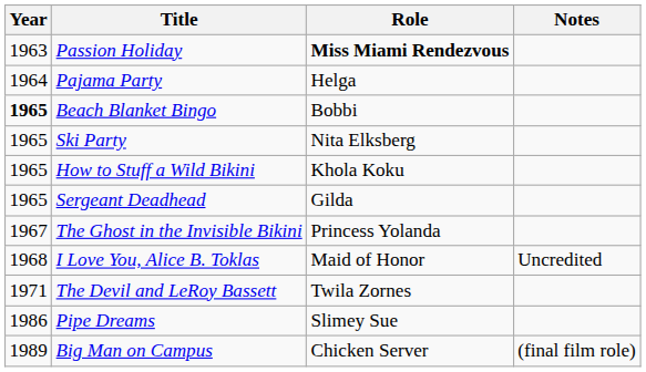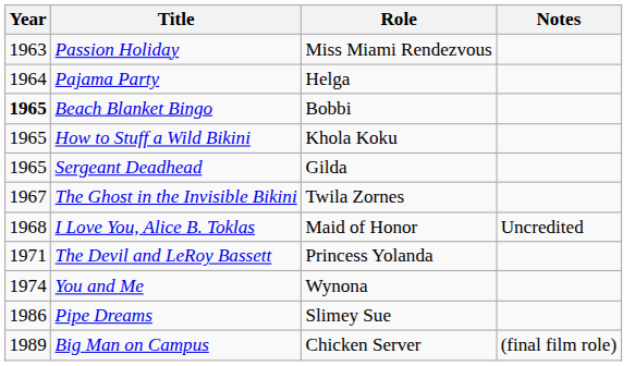Passion Holiday | Role: bold -> normal
- row: 1965 | Ski Party | Nita Elksberg
The Ghost in the Invisible Bikini | Role: Princess Yolanda -> Twila Zornes
The Devil and LeRoy Bassett | Role: Twila Zornes -> Princess Yolanda
+ row: 1974 | You and Me | Wynona
